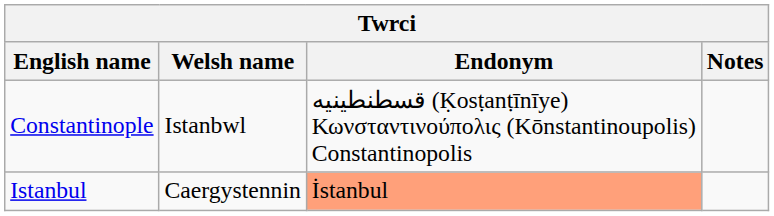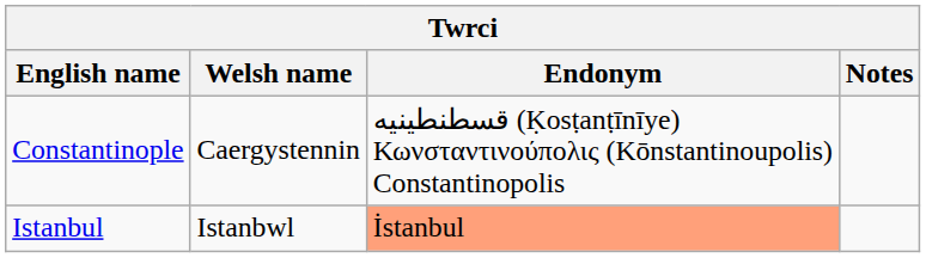Constantinople | Welsh name: Istanbwl -> Caergystennin
Istanbul | Welsh name: Caergystennin -> Istanbwl
